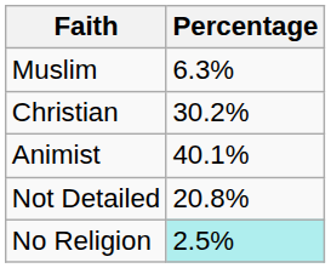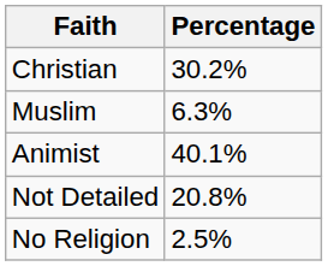rows swapped: Christian <-> Muslim
No Religion | Percentage: paleturquoise background -> no background
